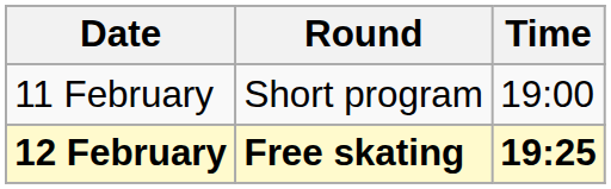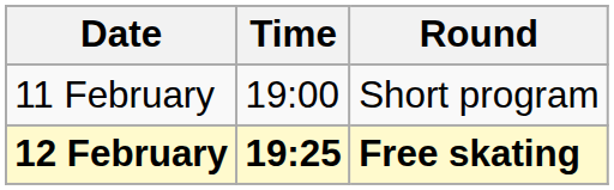columns swapped: Time <-> Round
